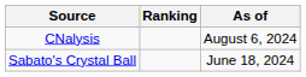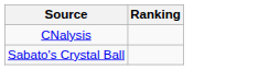- column: As of | August 6, 2024 | June 18, 2024
